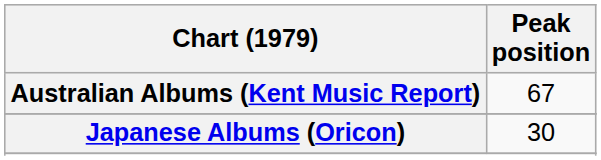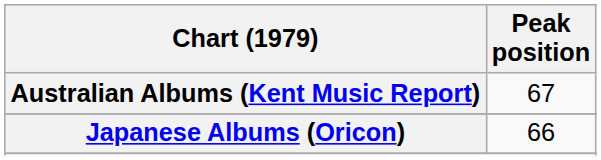Japanese Albums (Oricon) | Peak position: 30 -> 66
